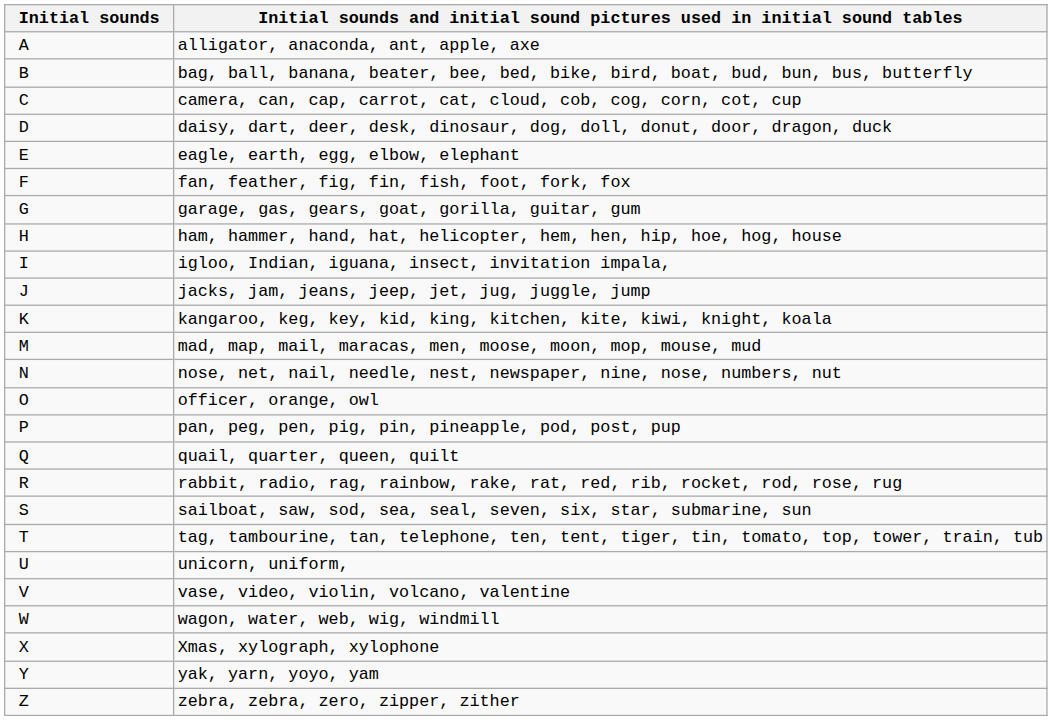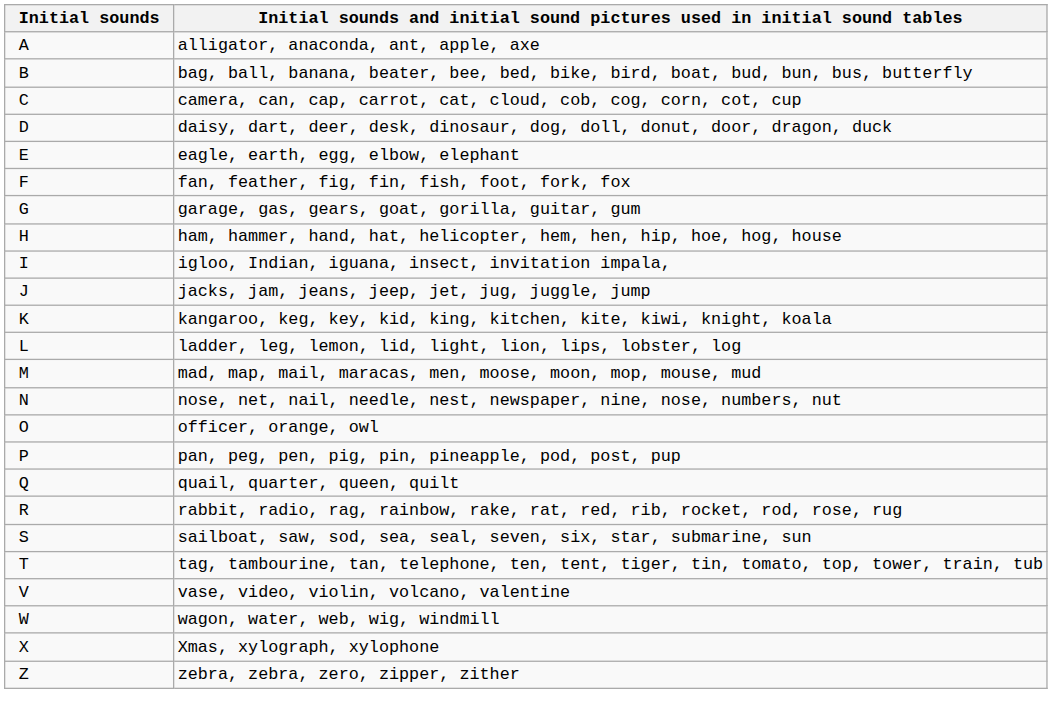+ row: L | ladder, leg, lemon, lid, light, lion, lips, lobster, log
- row: U | unicorn, uniform,
- row: Y | yak, yarn, yoyo, yam
